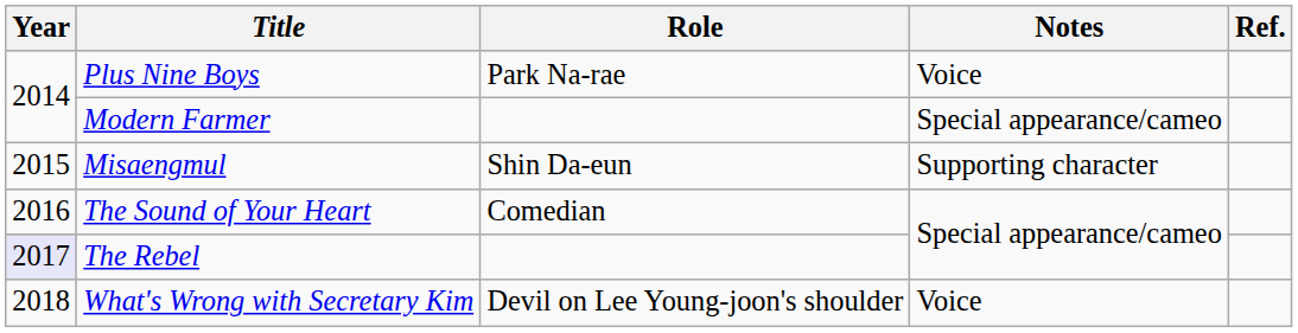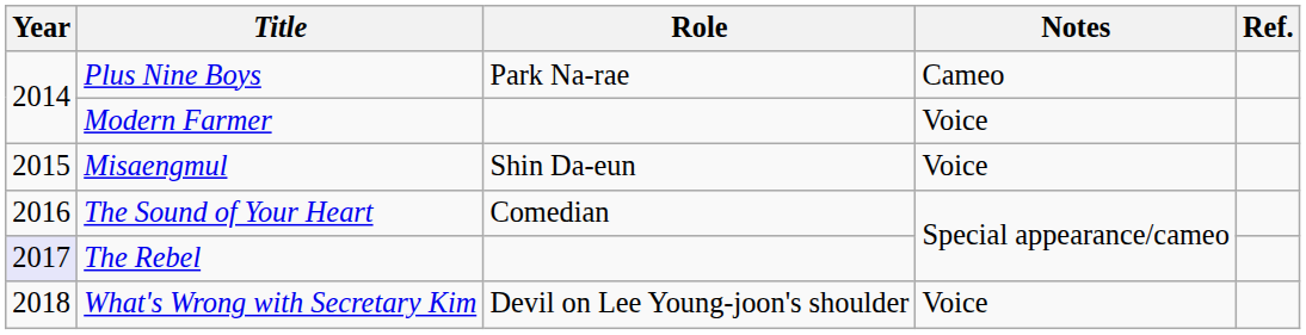Plus Nine Boys | Notes: Voice -> Cameo
Modern Farmer | Notes: Special appearance/cameo -> Voice
Misaengmul | Notes: Supporting character -> Voice
